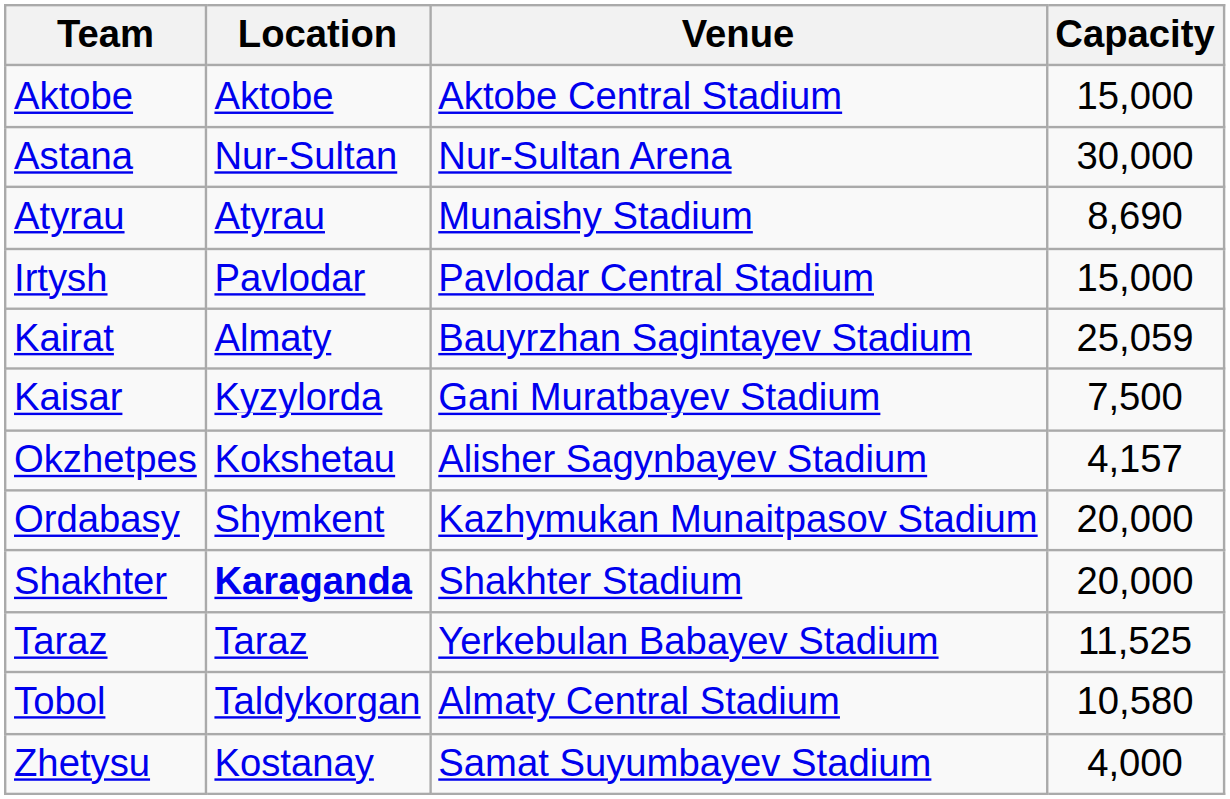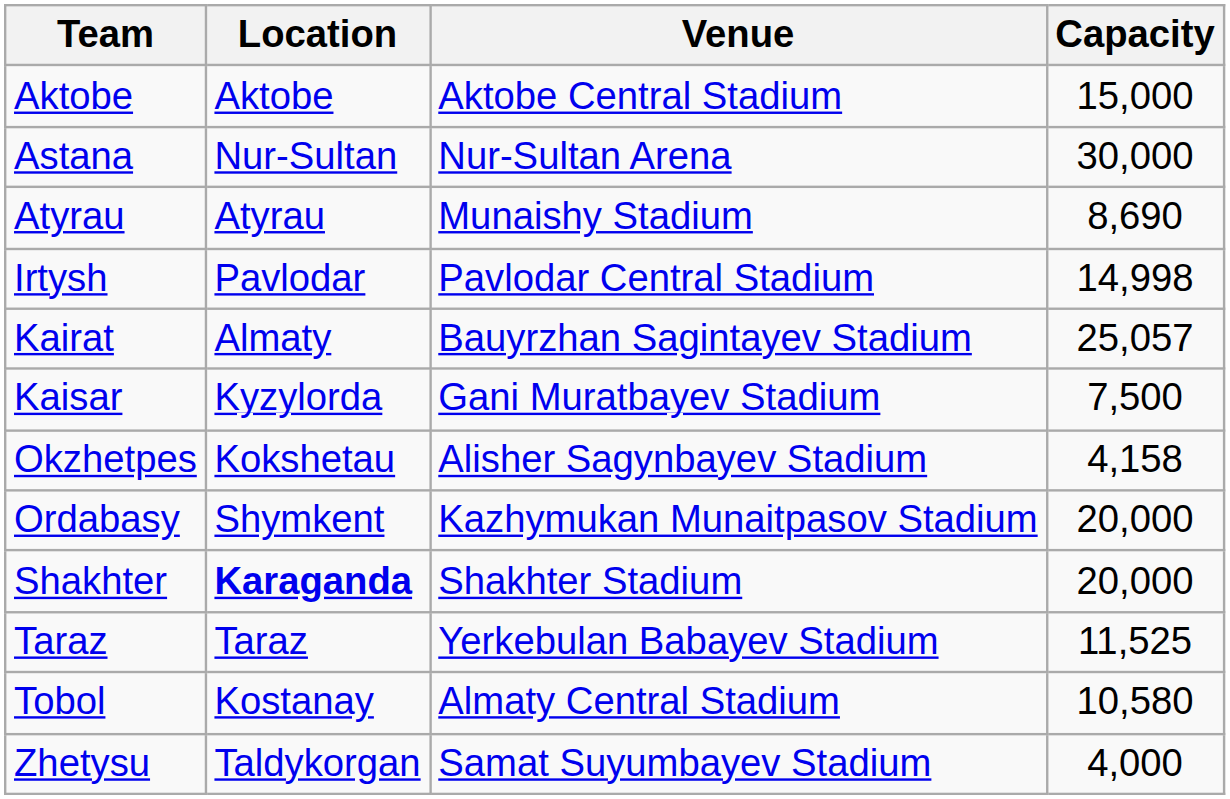Irtysh | Capacity: 15,000 -> 14,998
Kairat | Capacity: 25,059 -> 25,057
Okzhetpes | Capacity: 4,157 -> 4,158
Tobol | Location: Taldykorgan -> Kostanay
Zhetysu | Location: Kostanay -> Taldykorgan
